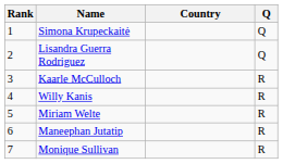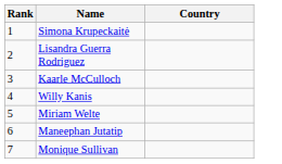- column: Q | Q | Q | R | R | R | R | R
